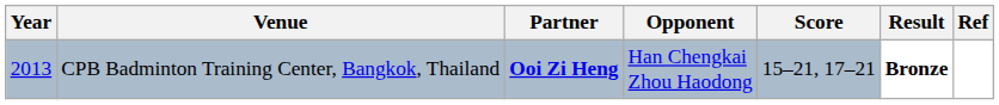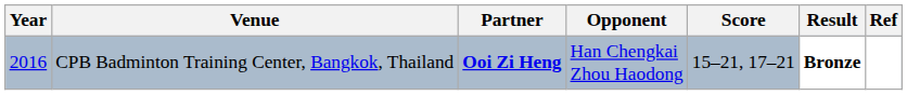CPB Badminton Training Center, Bangkok, Thailand | Year: 2013 -> 2016
